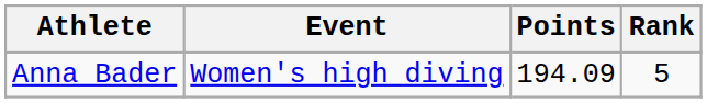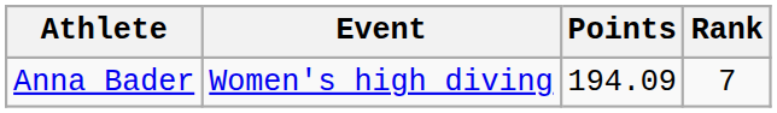Anna Bader | Rank: 5 -> 7
